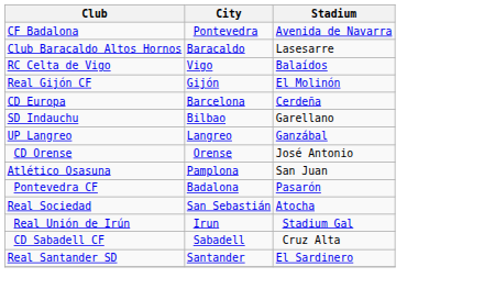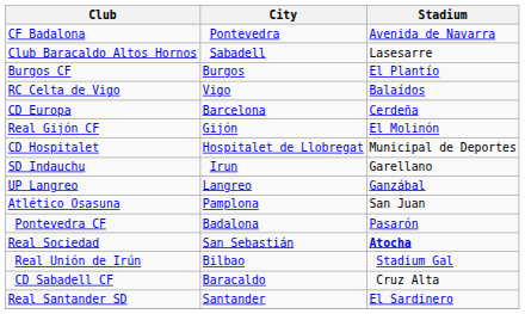Club Baracaldo Altos Hornos | City: Baracaldo -> Sabadell
+ row: Burgos CF | Burgos | El Plantío
rows swapped: CD Europa <-> Real Gijón CF
+ row: CD Hospitalet | Hospitalet de Llobregat | Municipal de Deportes
SD Indauchu | City: Bilbao -> Irun
- row: CD Orense | Orense | José Antonio
Real Sociedad | Stadium: normal -> bold
Real Unión de Irún | City: Irun -> Bilbao
CD Sabadell CF | City: Sabadell -> Baracaldo
